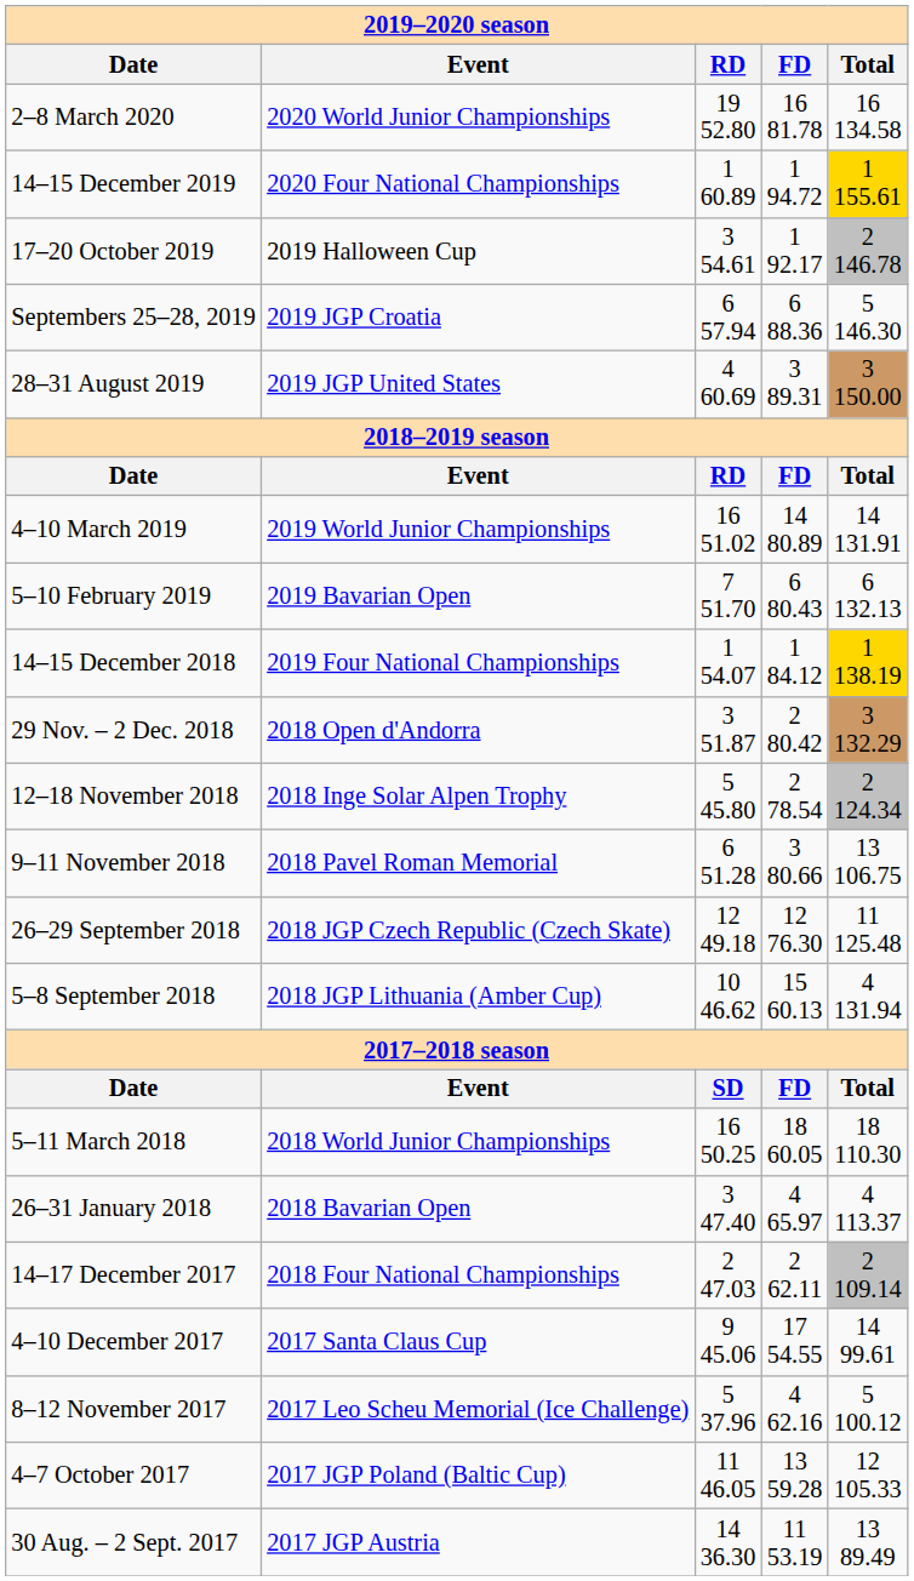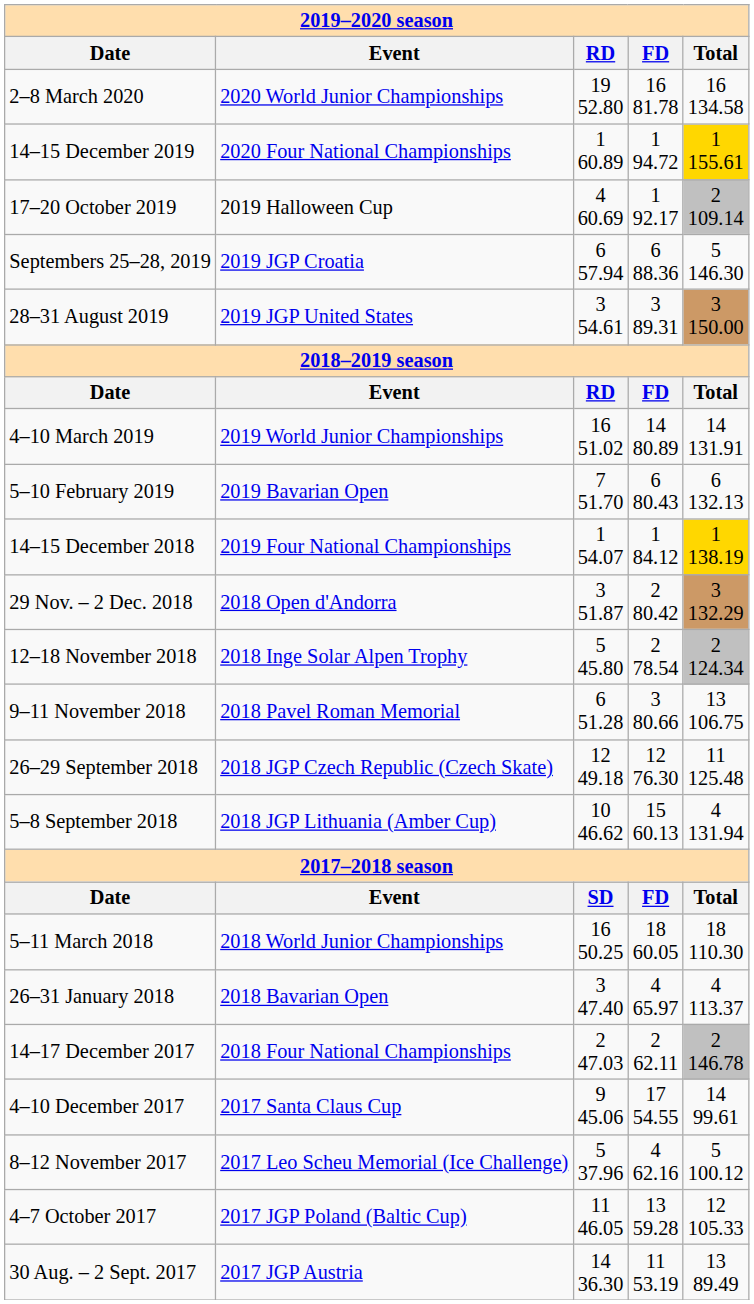17–20 October 2019 | column 3: 3 54.61 -> 4 60.69
17–20 October 2019 | column 5: 2 146.78 -> 2 109.14
28–31 August 2019 | column 3: 4 60.69 -> 3 54.61
14–17 December 2017 | column 5: 2 109.14 -> 2 146.78
